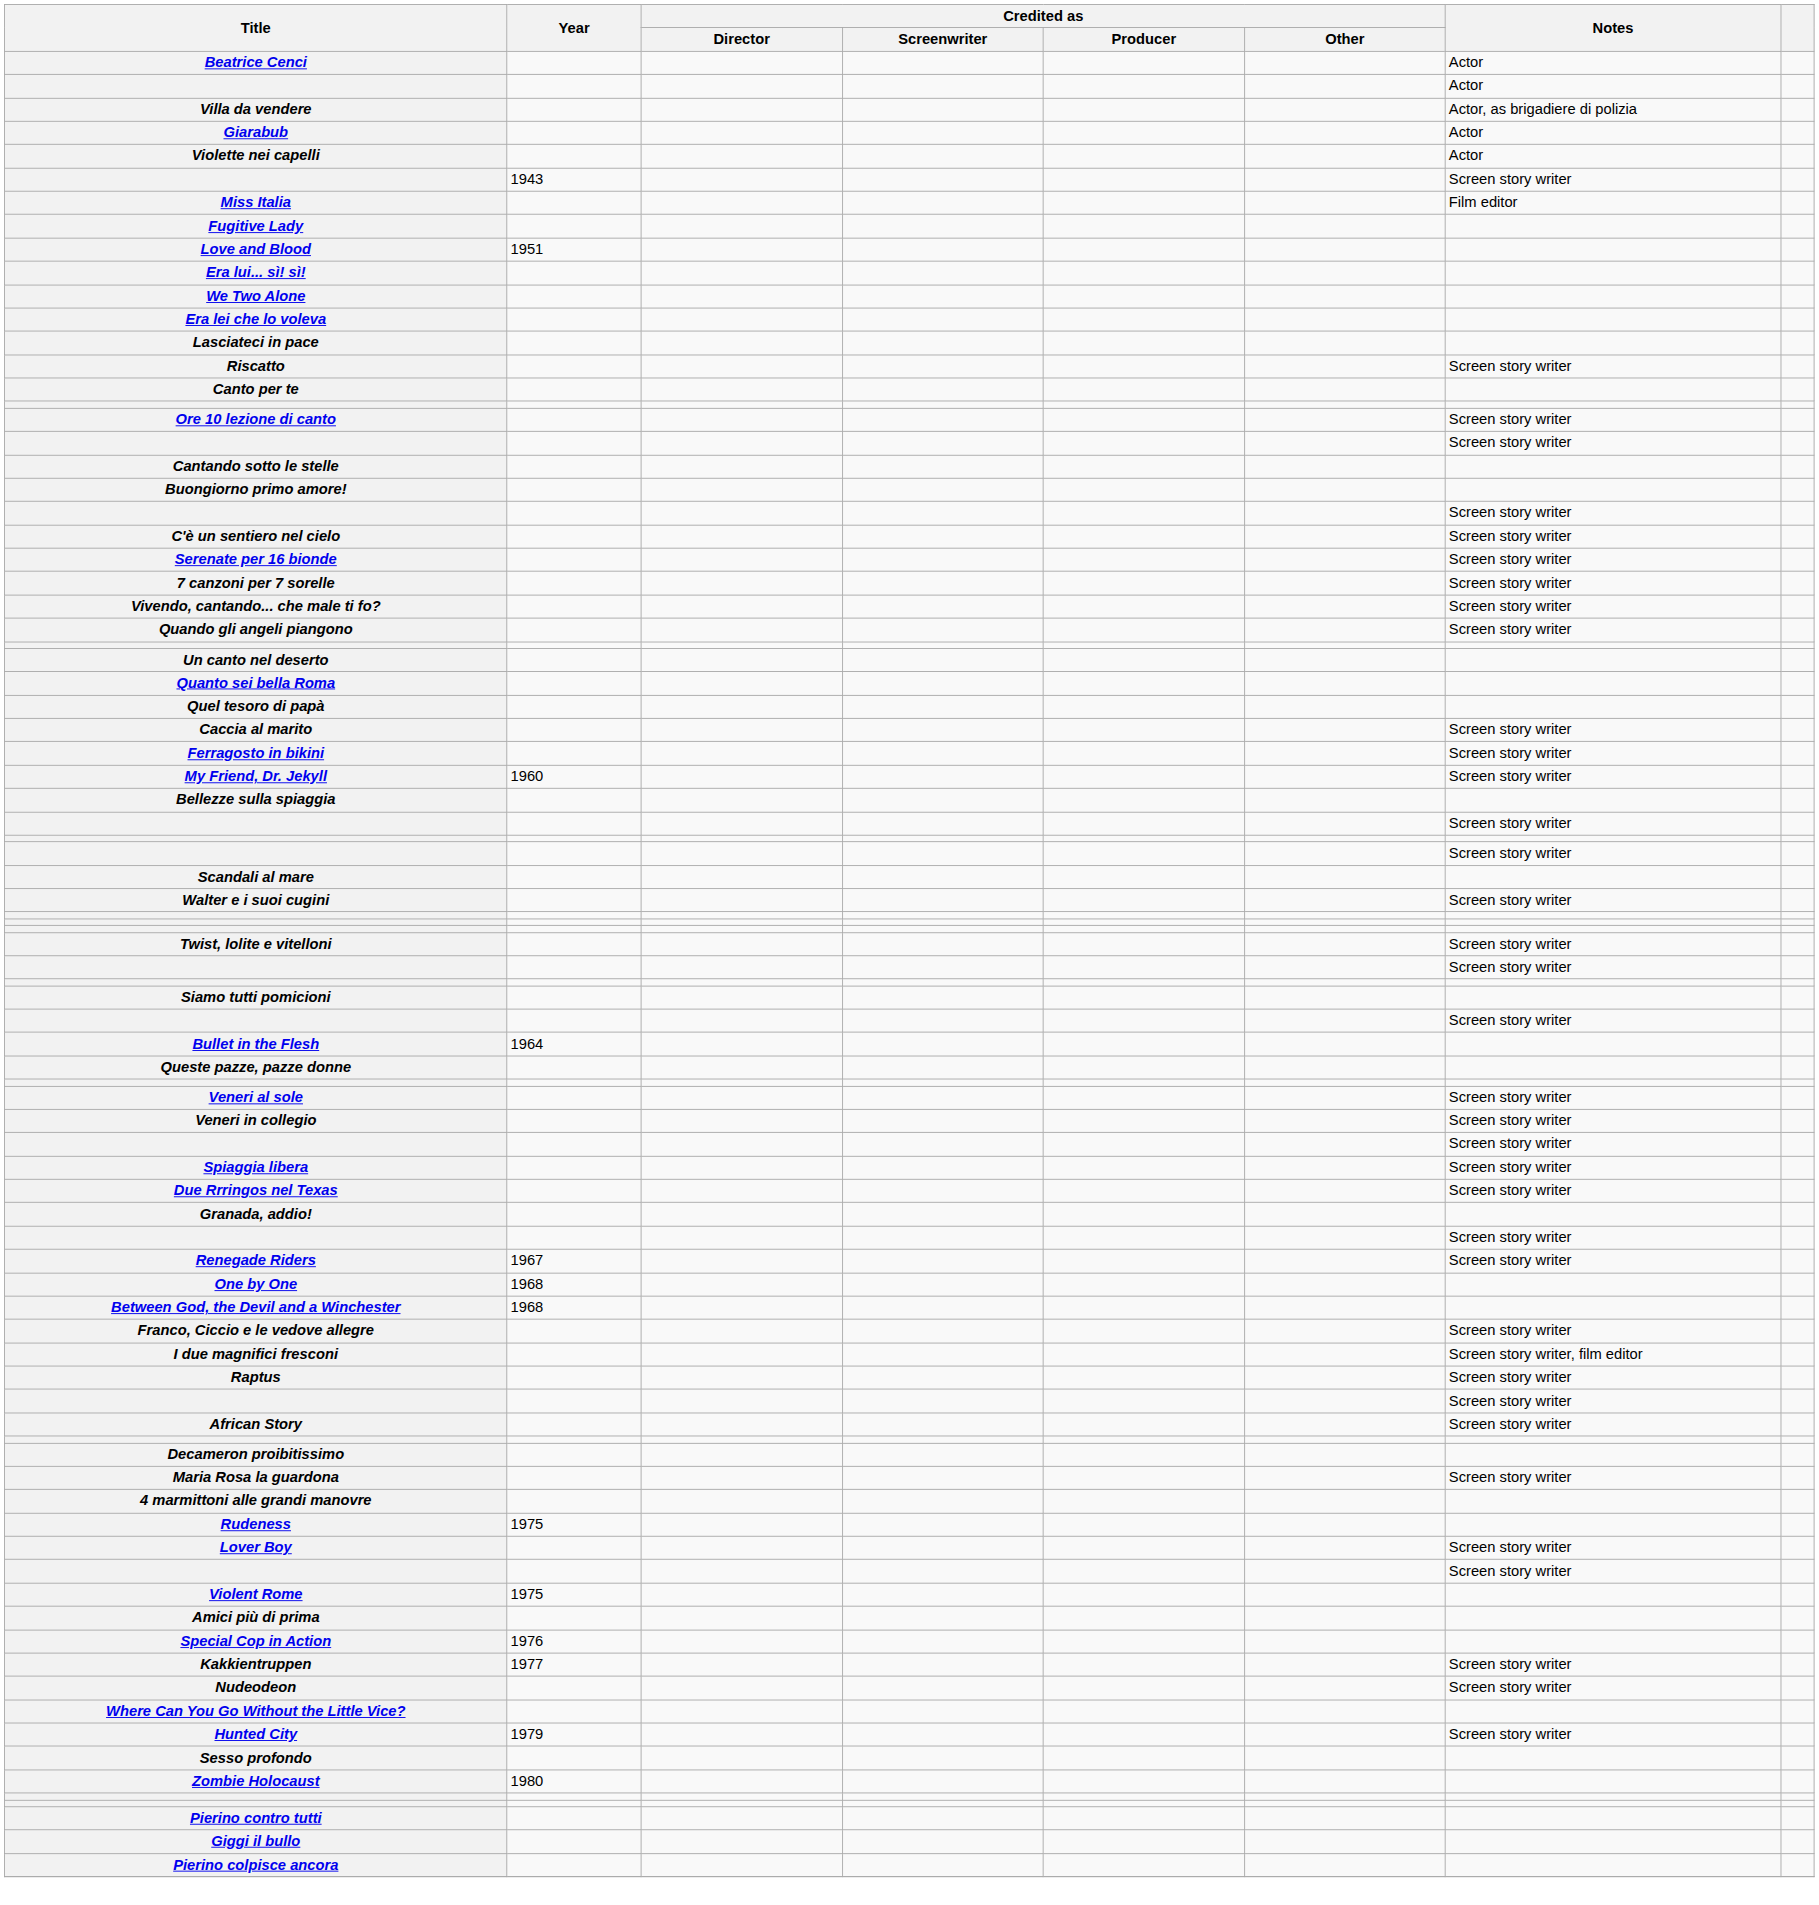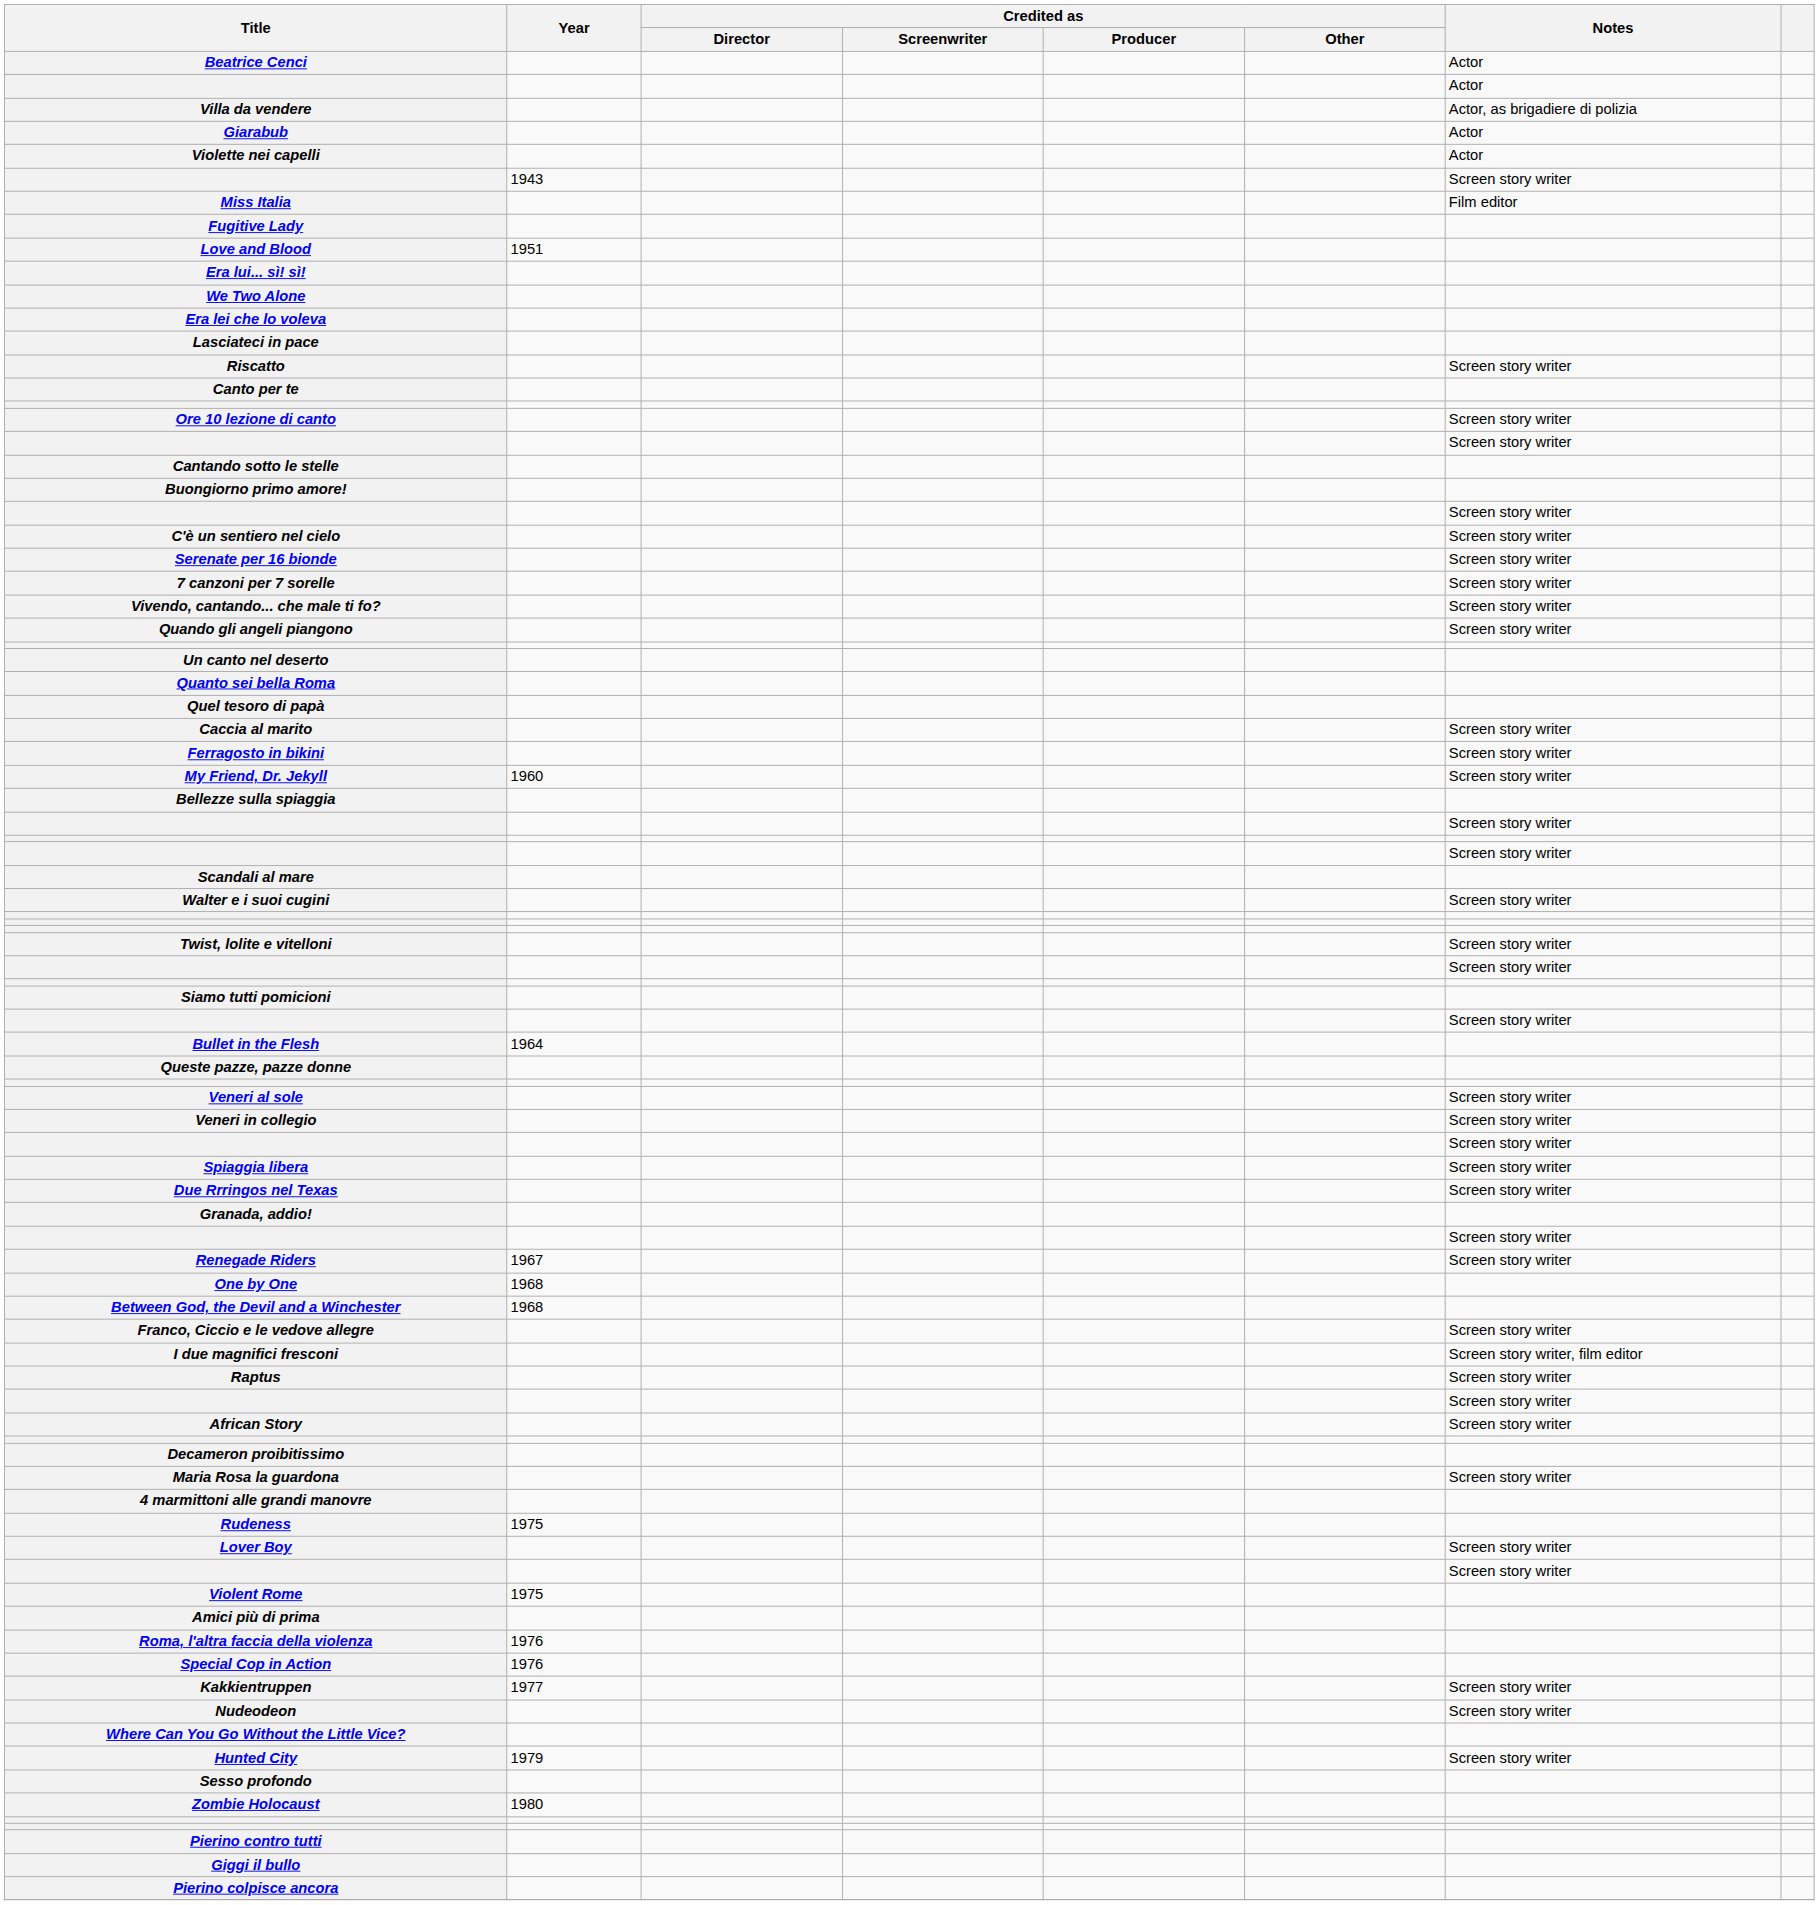+ row: Roma, l'altra faccia della violenza | 1976
